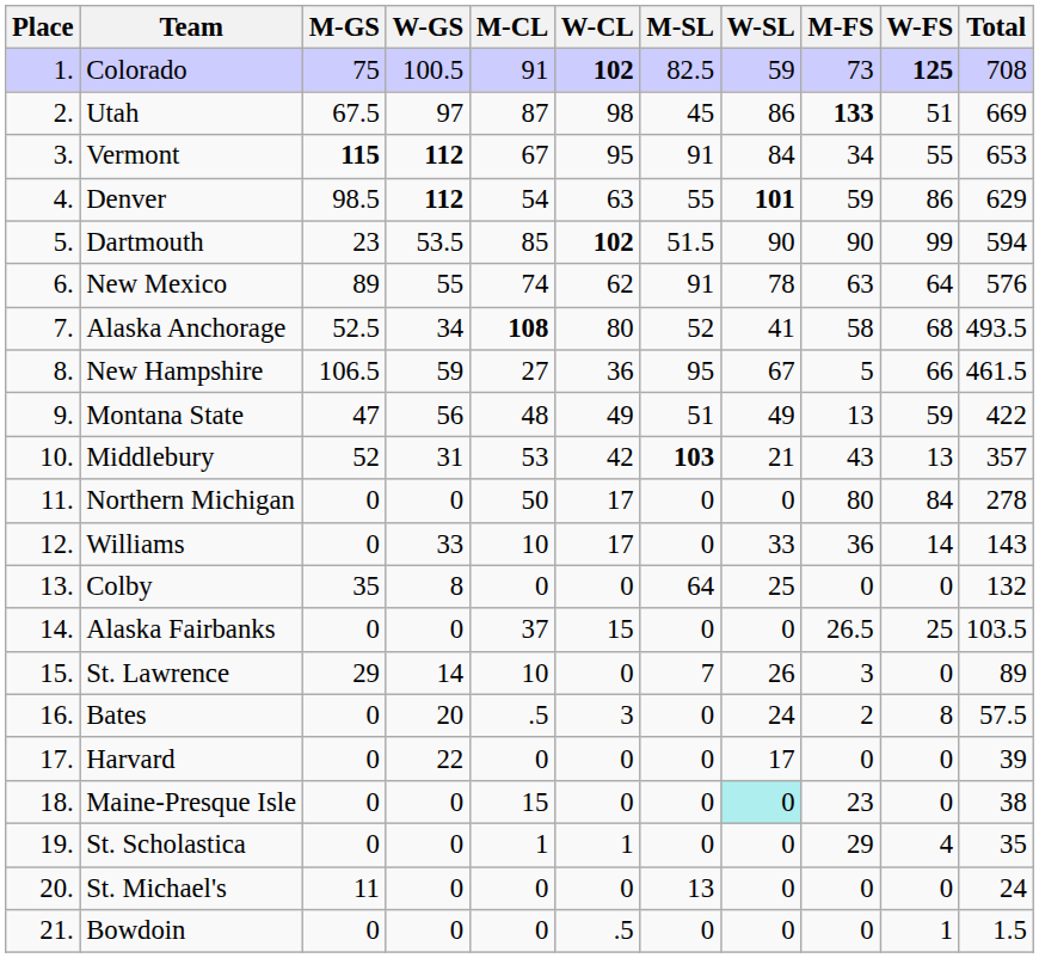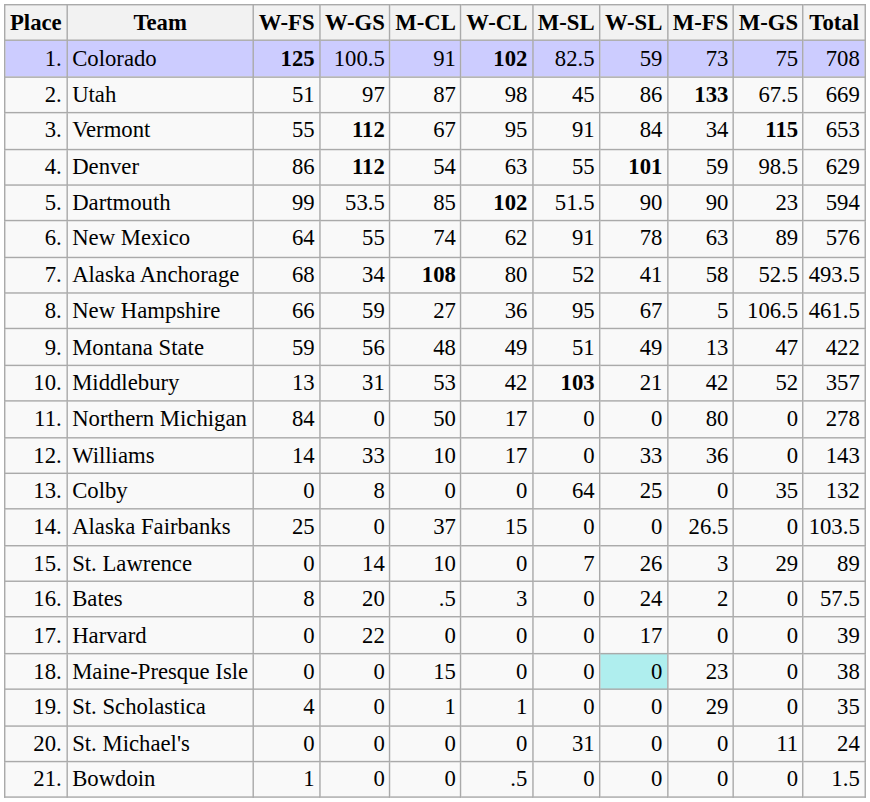columns swapped: M-GS <-> W-FS
Middlebury | M-FS: 43 -> 42
St. Michael's | M-SL: 13 -> 31
